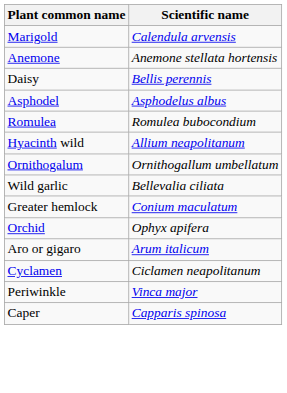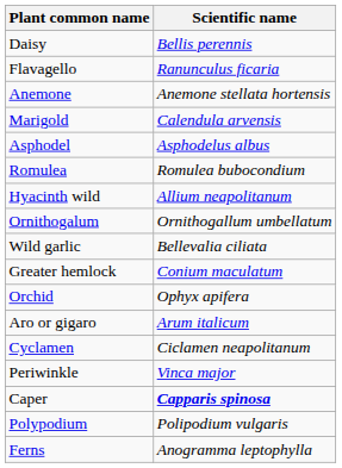rows swapped: Daisy <-> Marigold
+ row: Flavagello | Ranunculus ficaria
Caper | Scientific name: normal -> bold
+ row: Polypodium | Polipodium vulgaris
+ row: Ferns | Anogramma leptophylla
